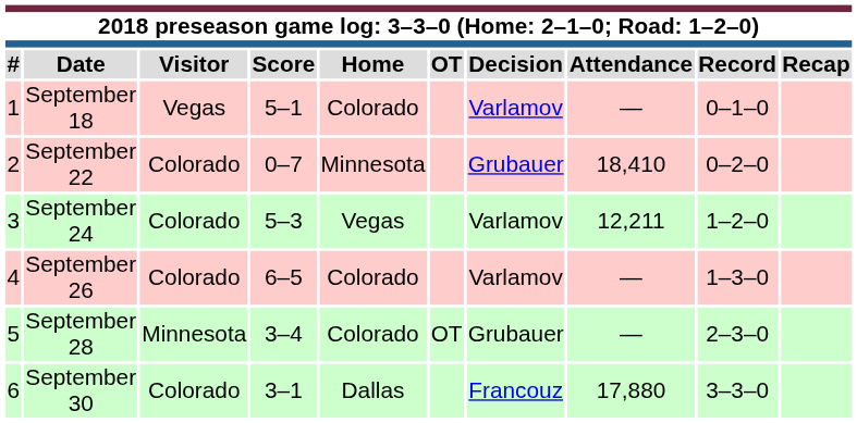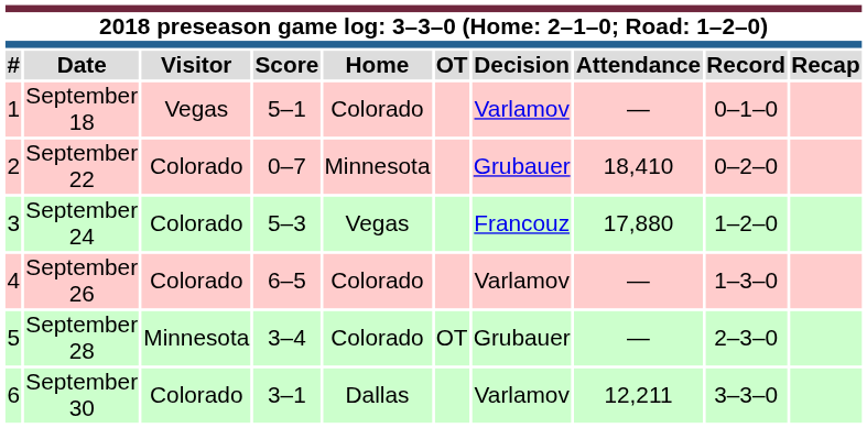September 24 | Decision: Varlamov -> Francouz
September 24 | Attendance: 12,211 -> 17,880
September 30 | Decision: Francouz -> Varlamov
September 30 | Attendance: 17,880 -> 12,211
